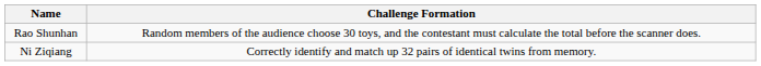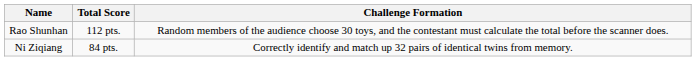+ column: Total Score | 112 pts. | 84 pts.
